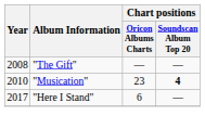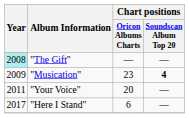"The Gift" | Year: no background -> paleturquoise background
"Musication" | Year: 2010 -> 2009
+ row: 2011 | "Your Voice" | 20 | —
